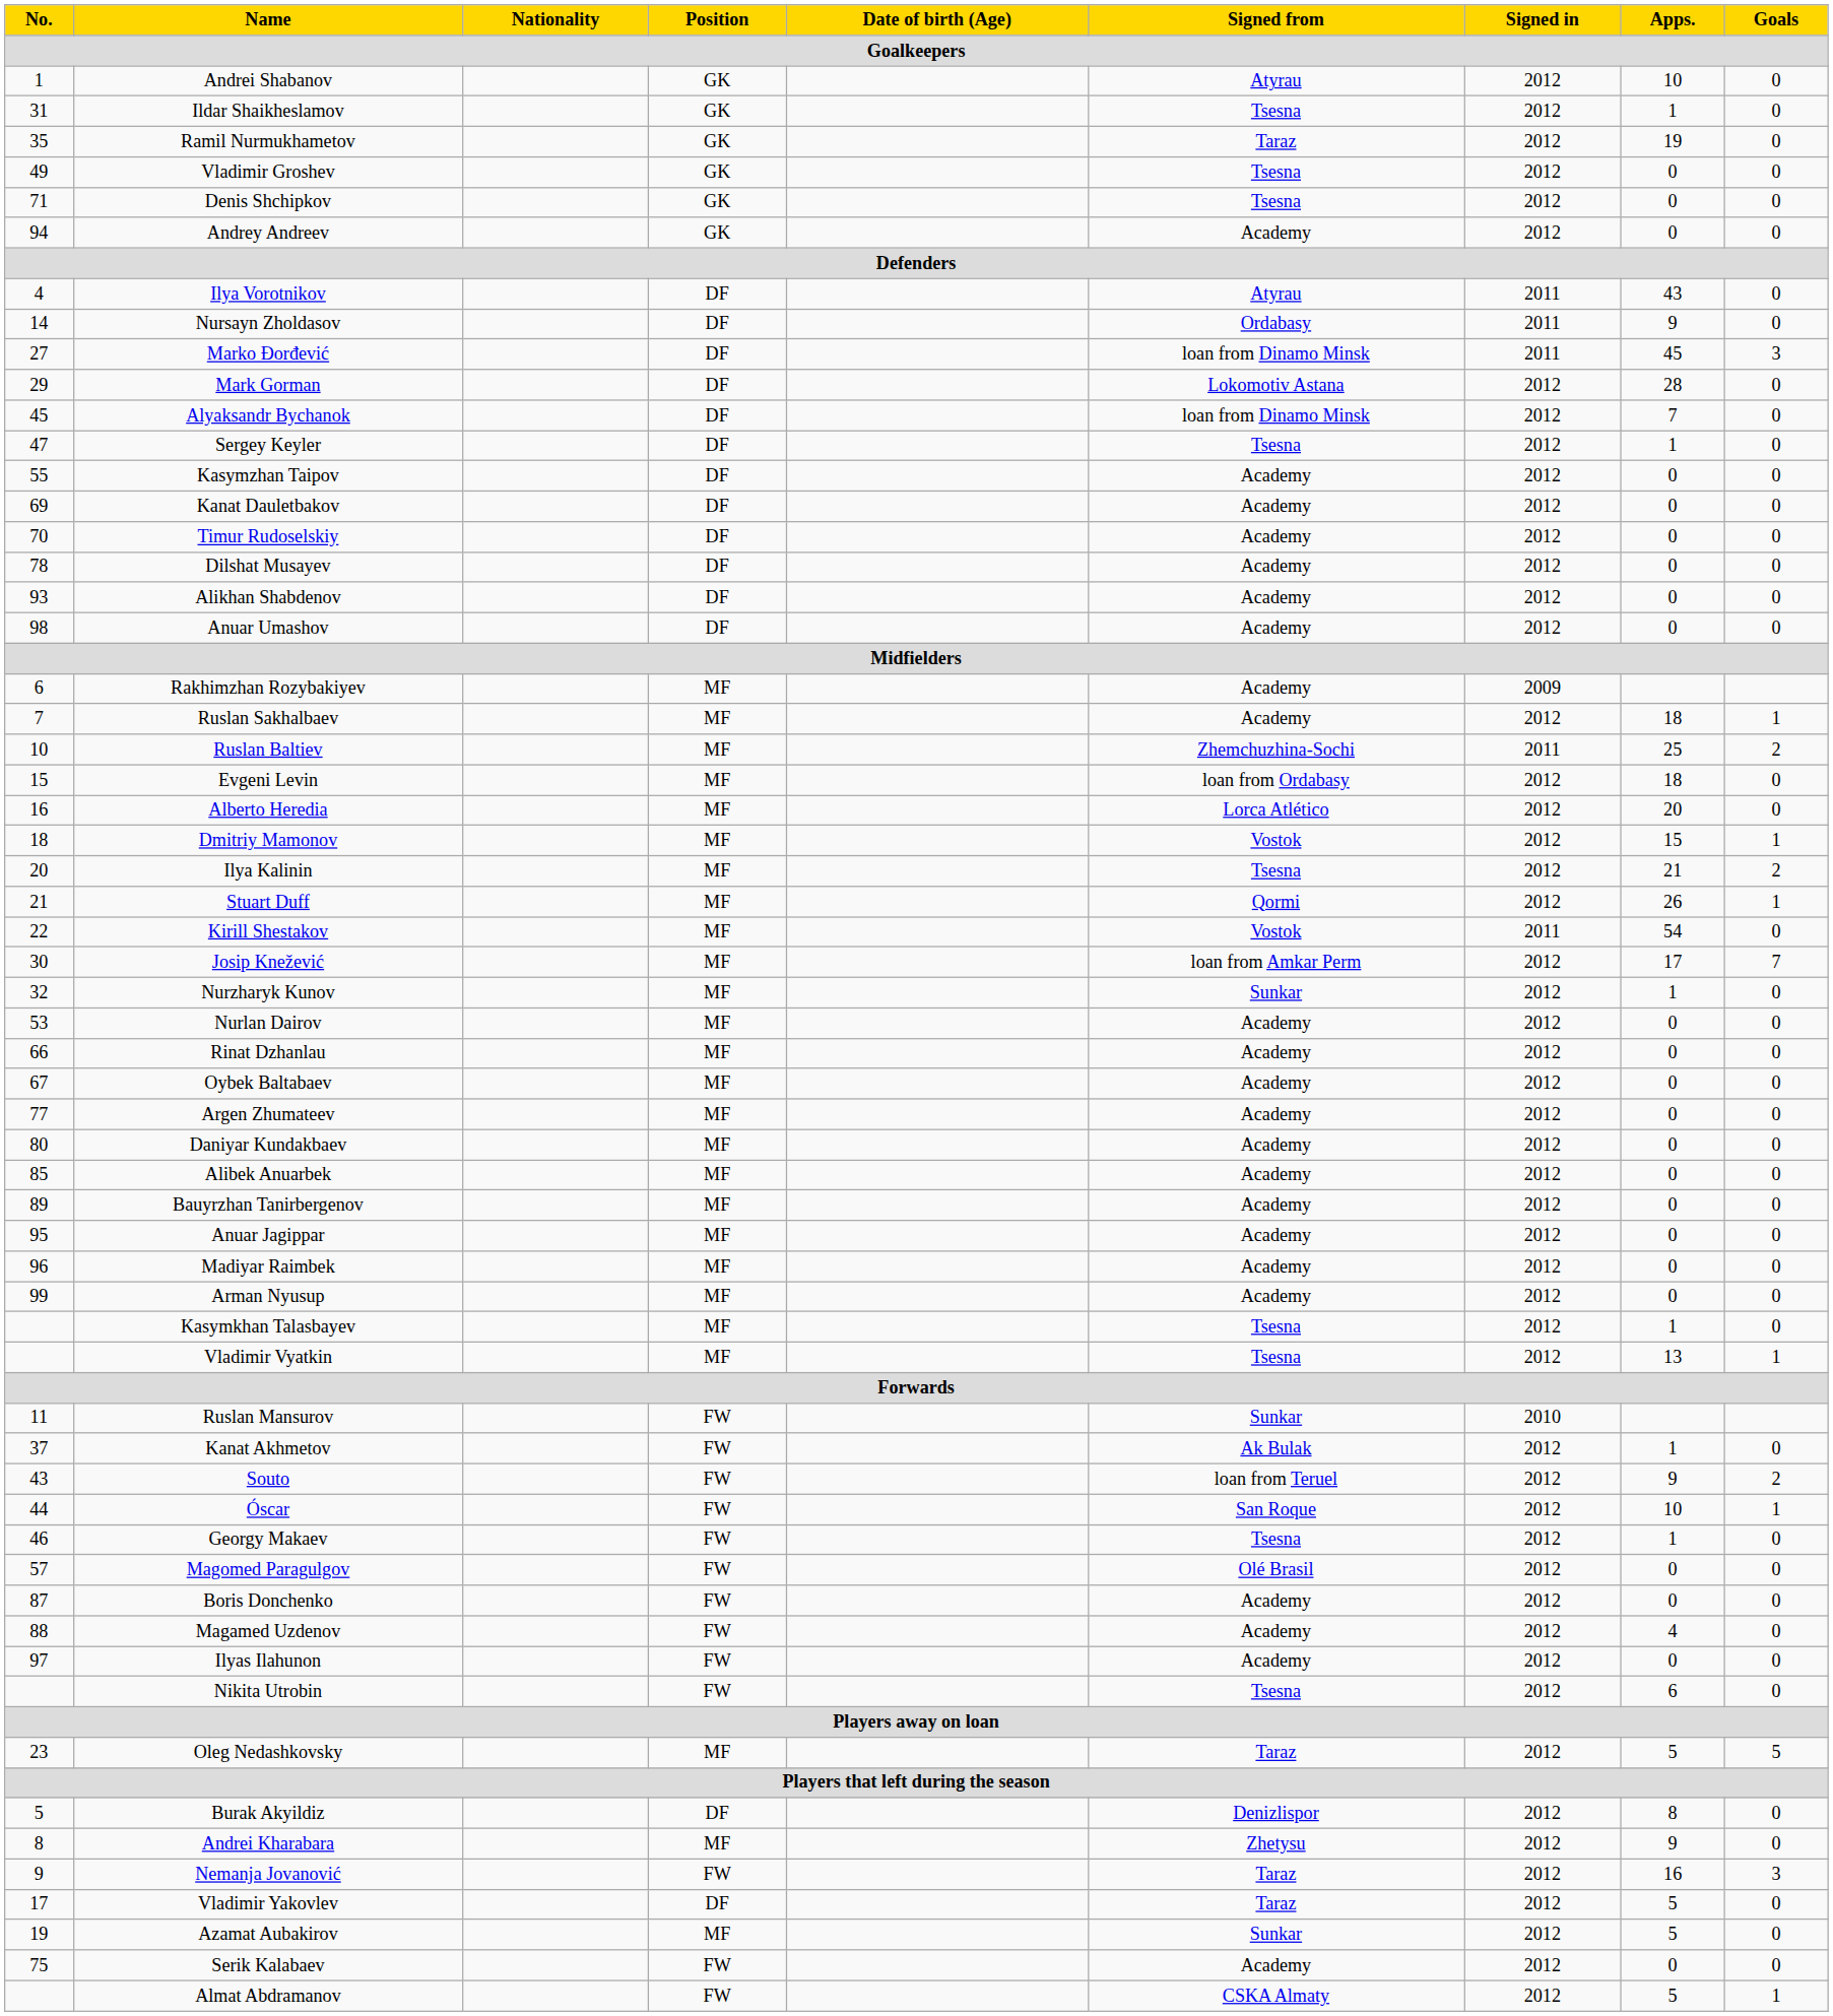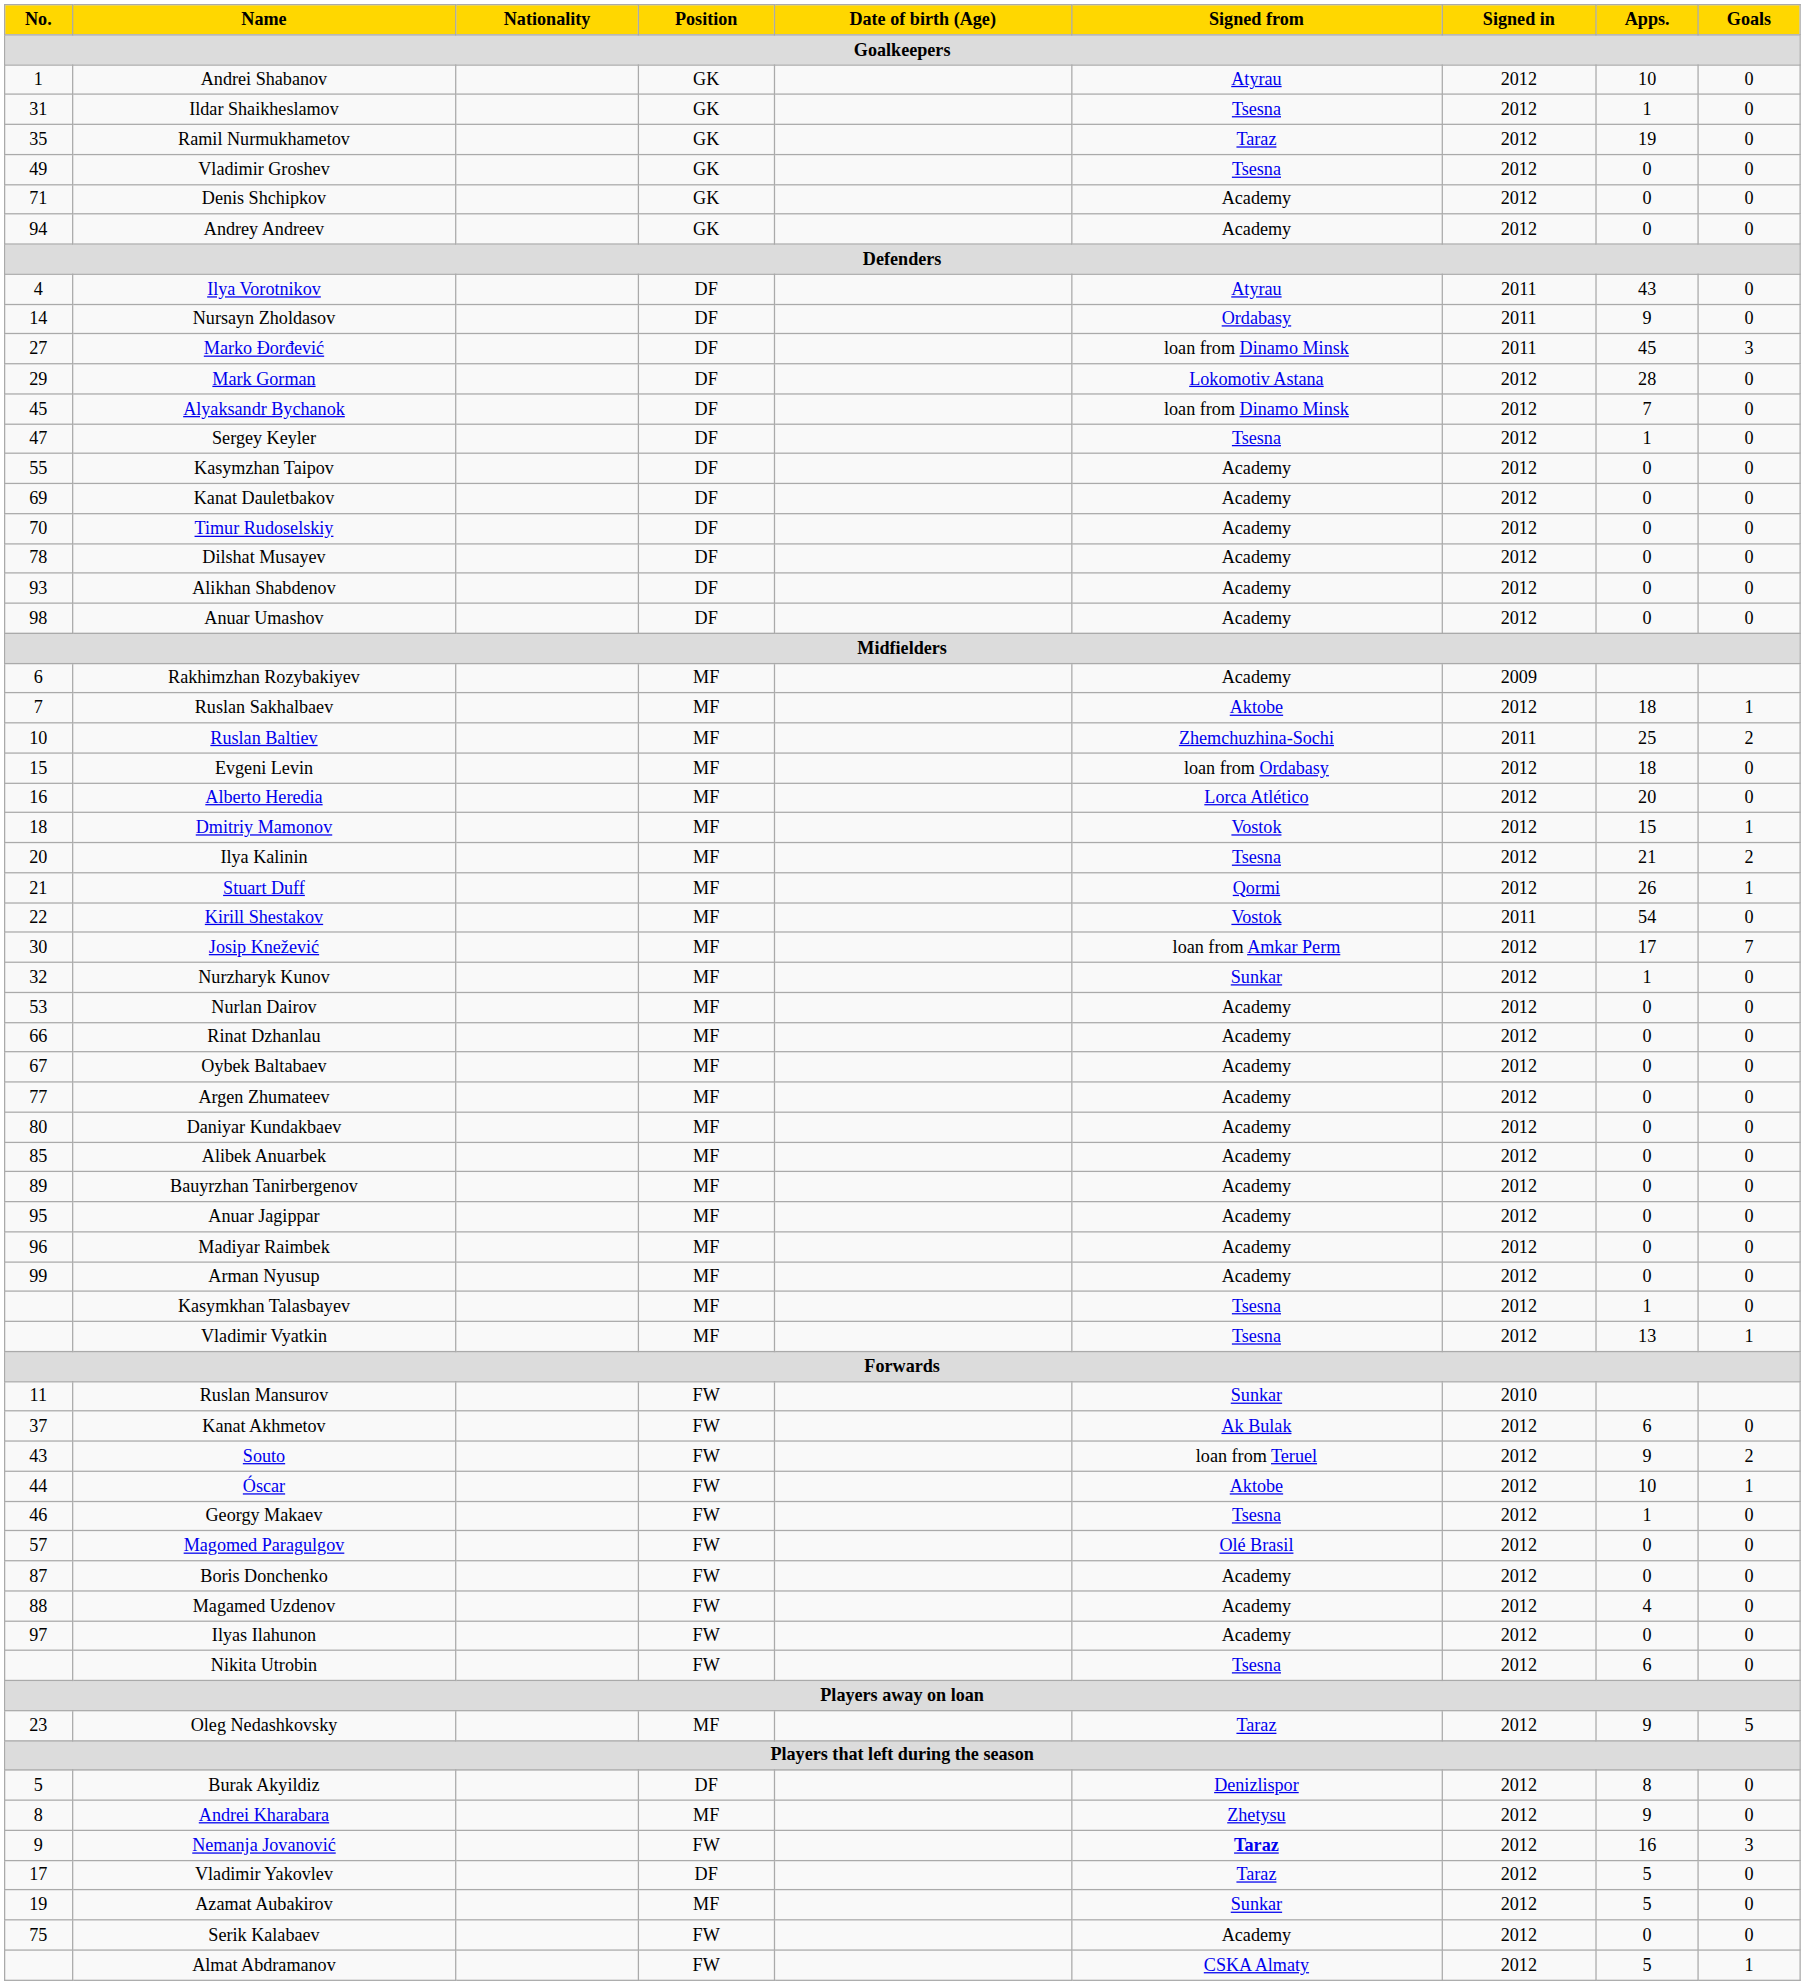Denis Shchipkov | Signed from: Tsesna -> Academy
Ruslan Sakhalbaev | Signed from: Academy -> Aktobe
Kanat Akhmetov | Apps.: 1 -> 6
Óscar | Signed from: San Roque -> Aktobe
Oleg Nedashkovsky | Apps.: 5 -> 9
Nemanja Jovanović | Signed from: normal -> bold
